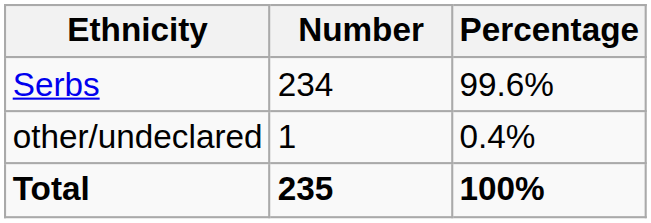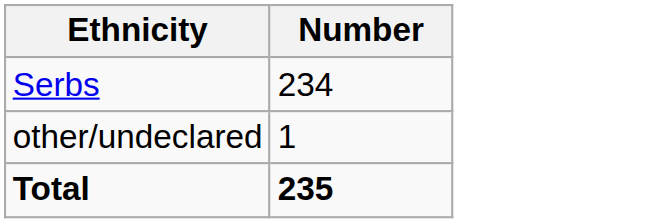- column: Percentage | 99.6% | 0.4% | 100%
